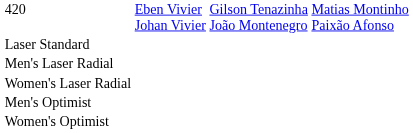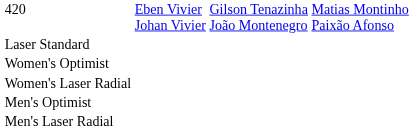rows swapped: Men's Laser Radial <-> Women's Optimist
